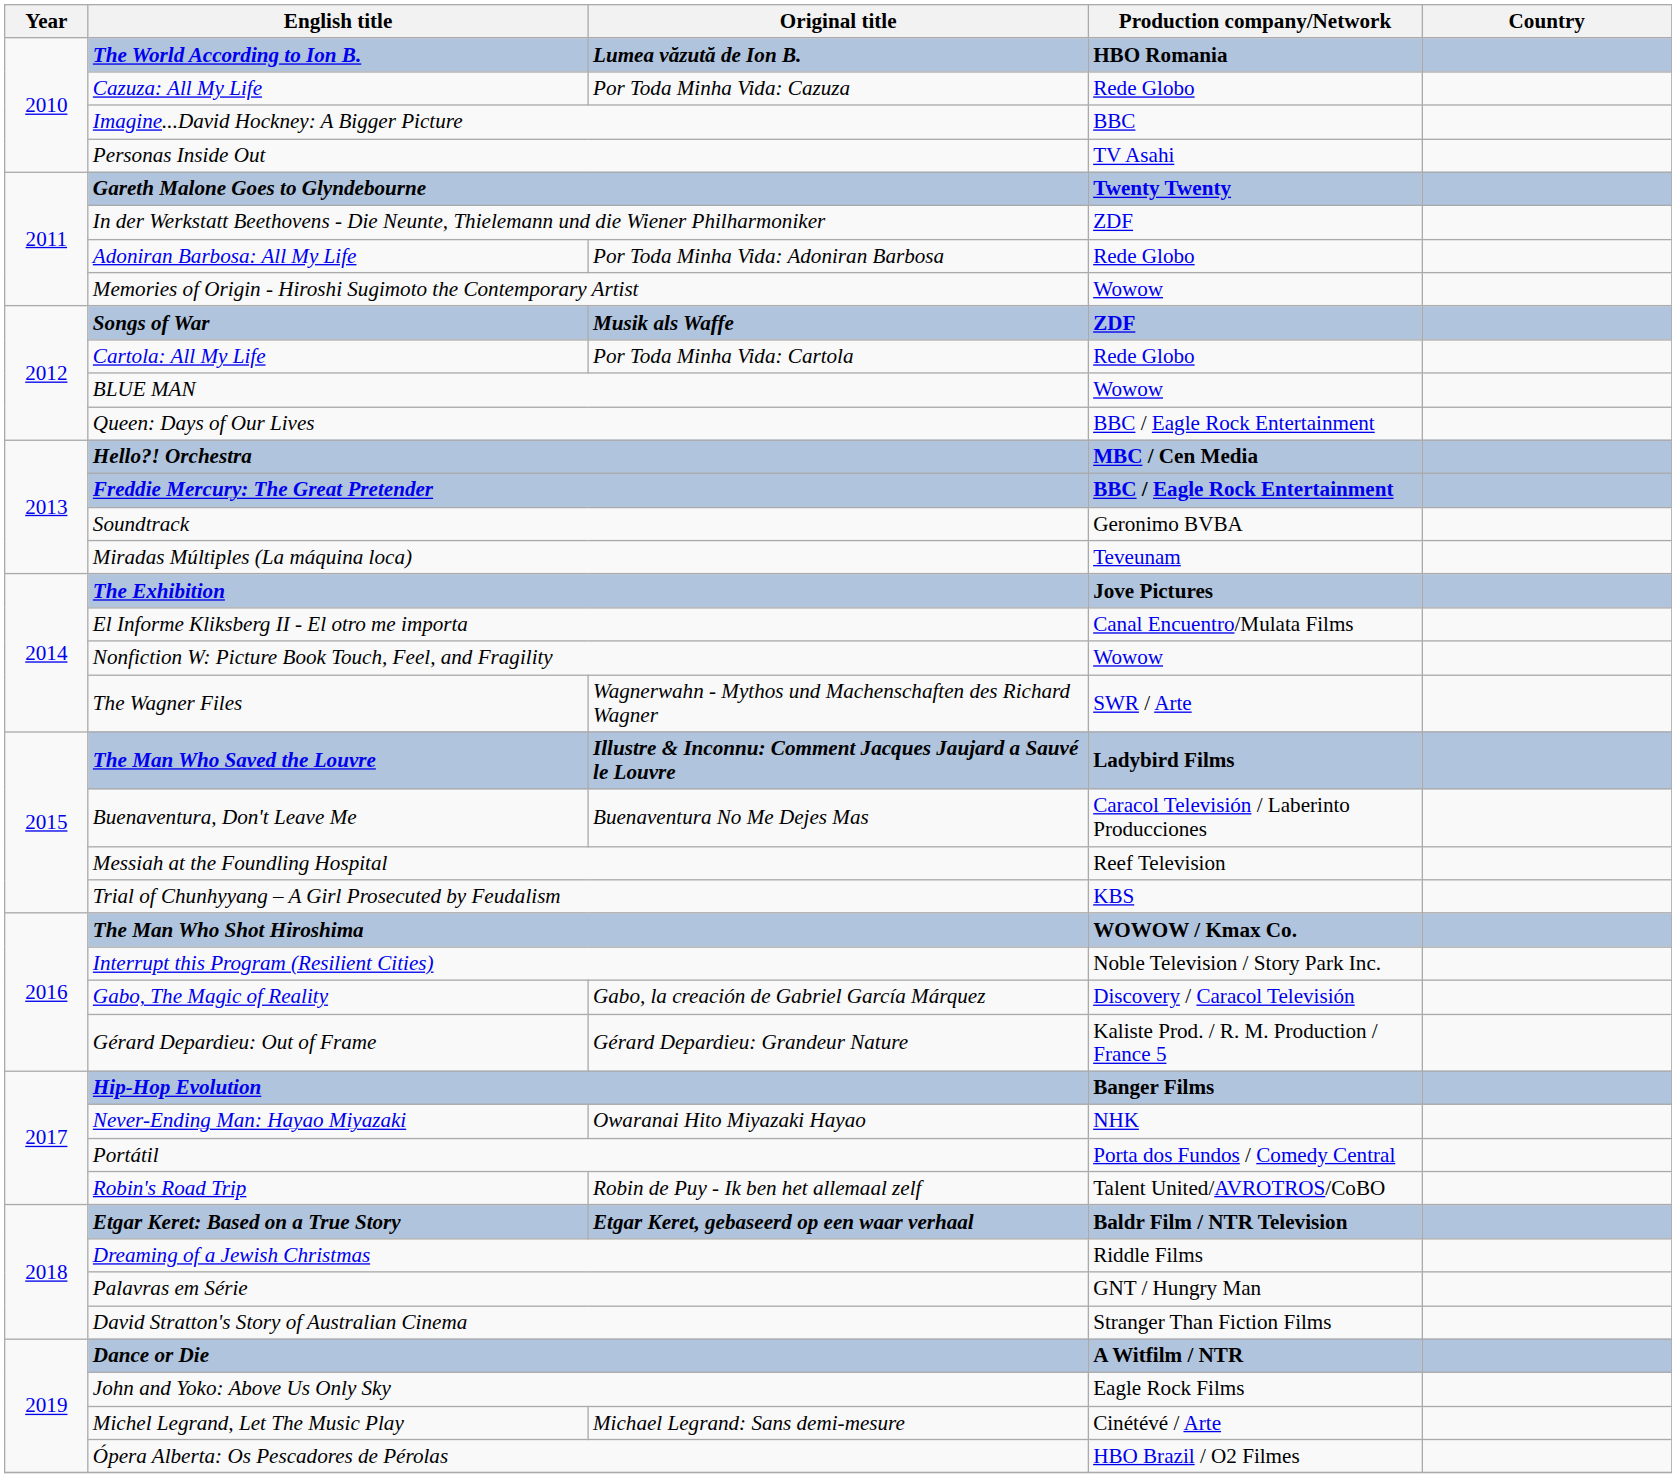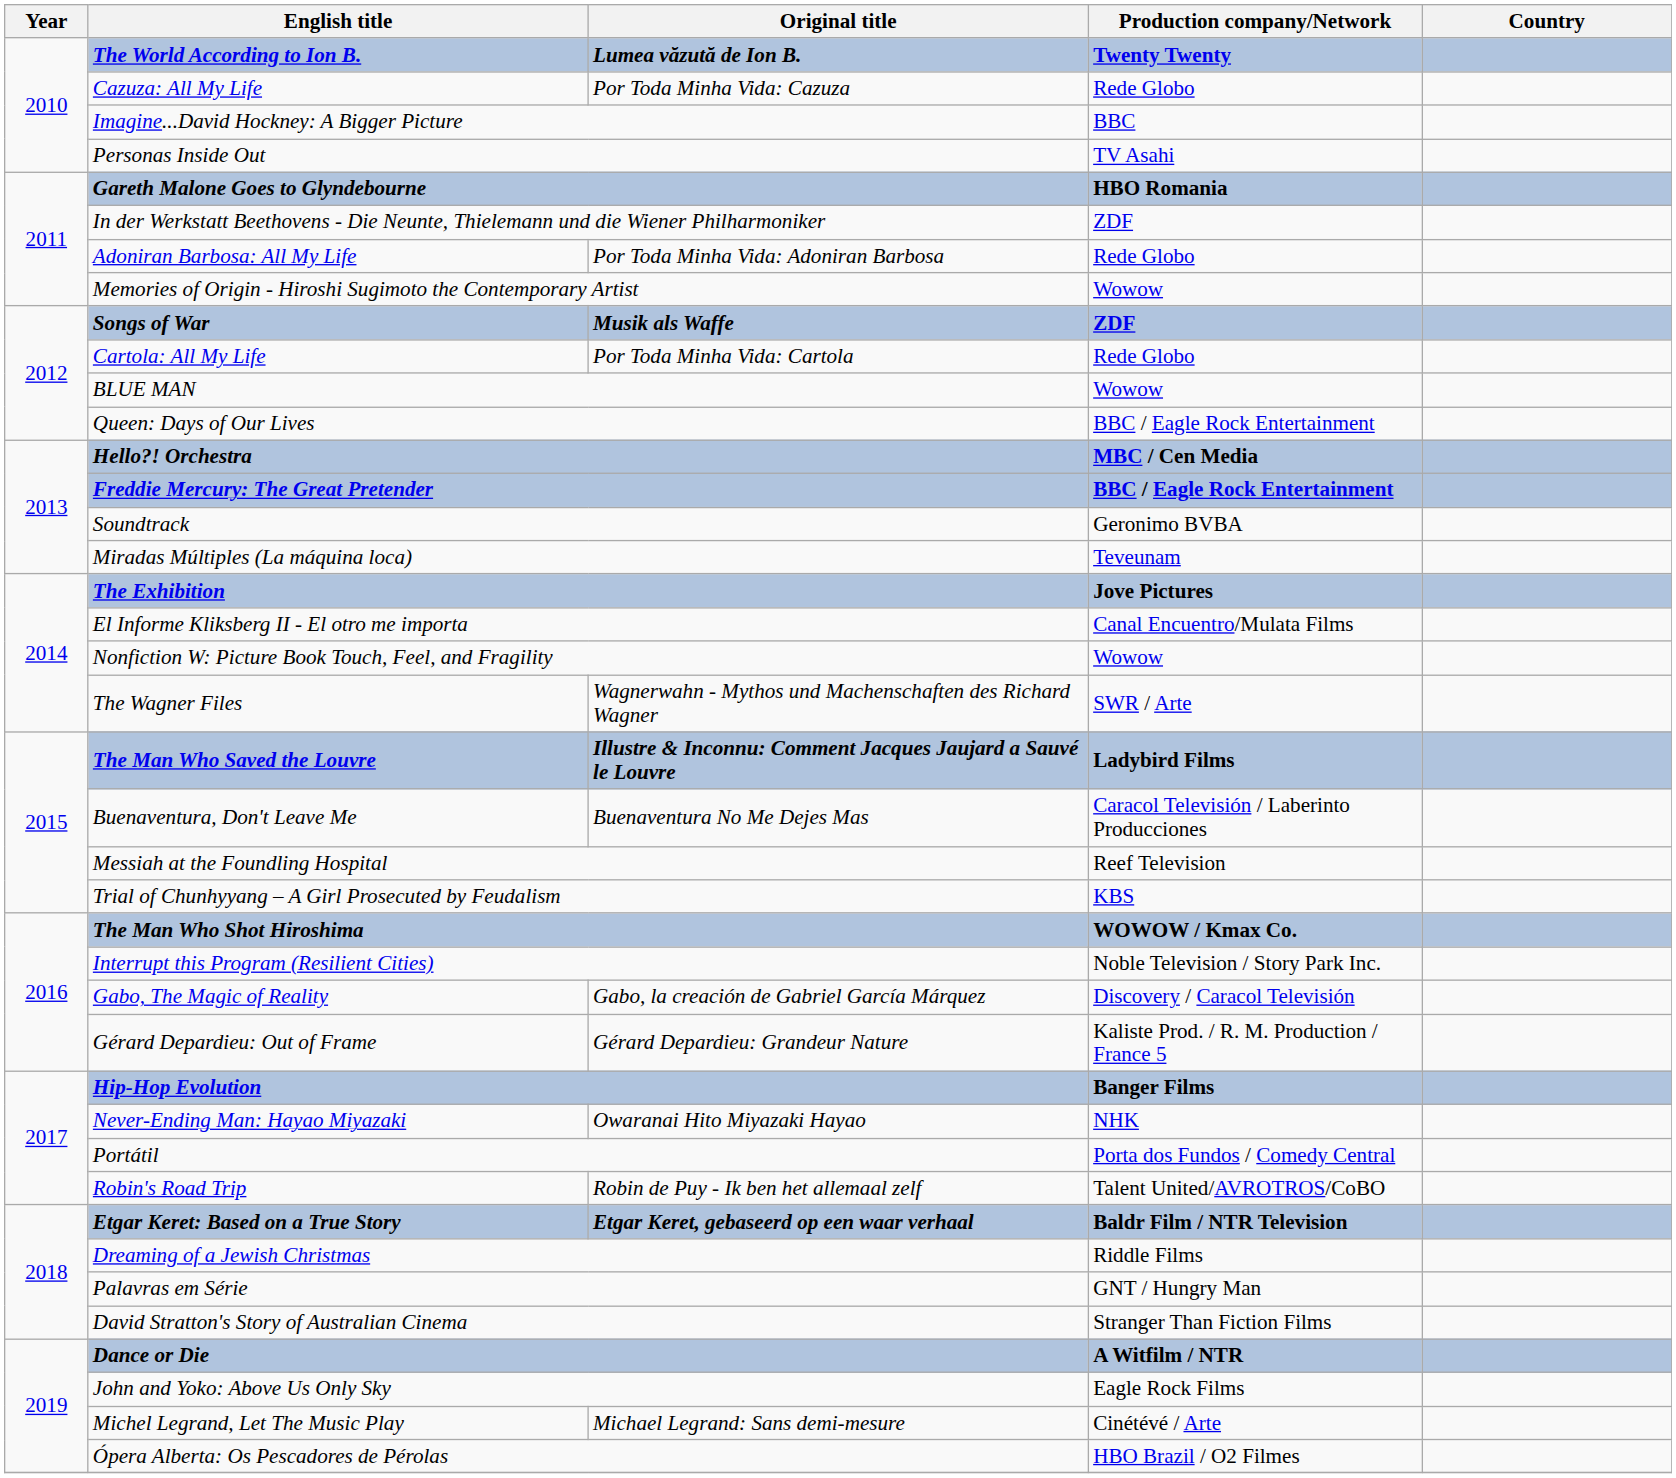The World According to Ion B. | Production company/Network: HBO Romania -> Twenty Twenty
Gareth Malone Goes to Glyndebourne | Production company/Network: Twenty Twenty -> HBO Romania
